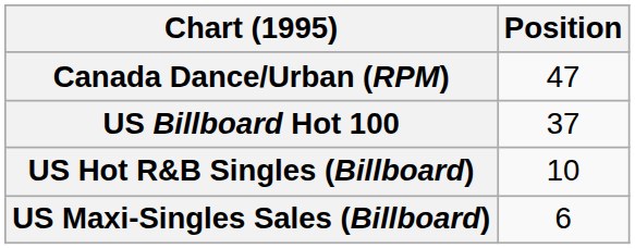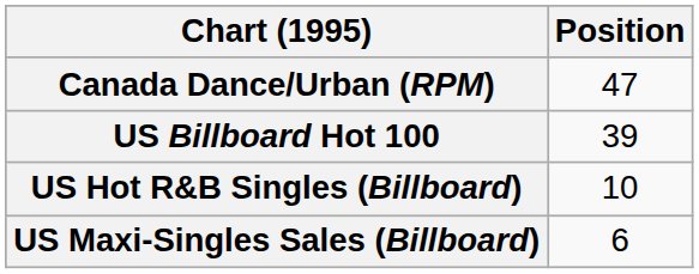US Billboard Hot 100 | Position: 37 -> 39
